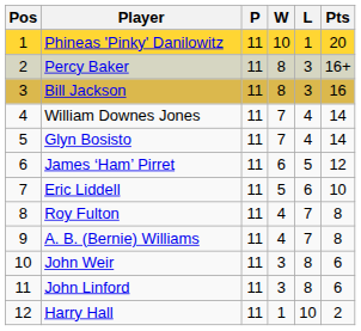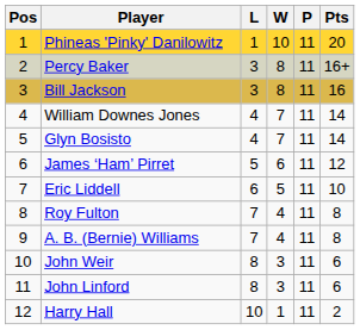columns swapped: P <-> L
